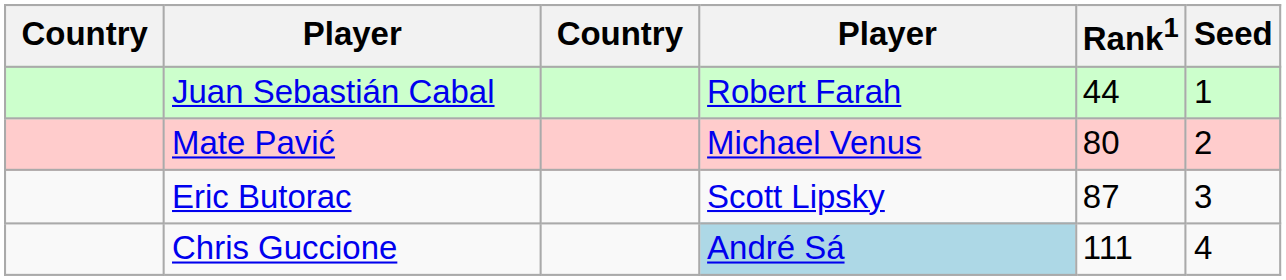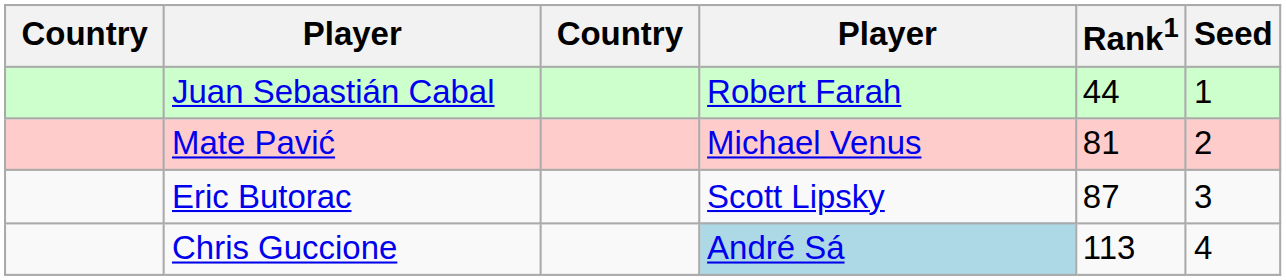Mate Pavić | Rank1: 80 -> 81
Chris Guccione | Rank1: 111 -> 113
